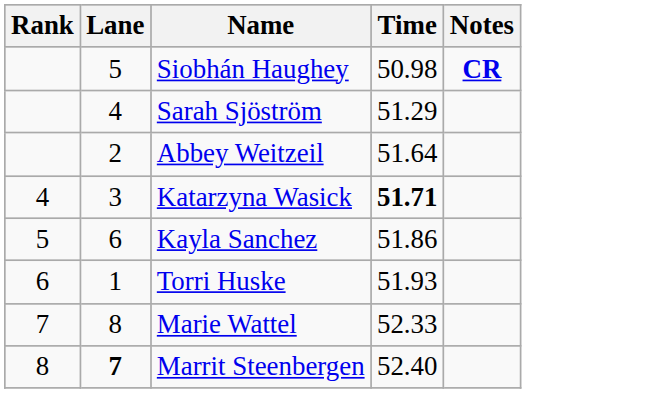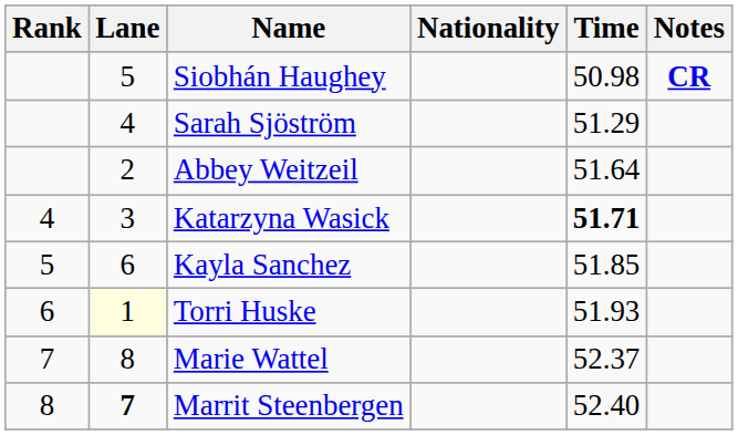+ column: Nationality
Kayla Sanchez | Time: 51.86 -> 51.85
Torri Huske | Lane: no background -> lightyellow background
Marie Wattel | Time: 52.33 -> 52.37
